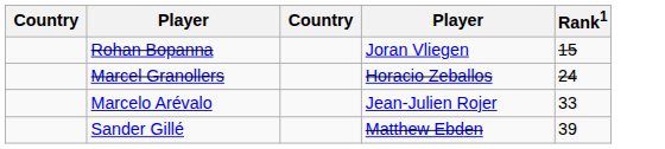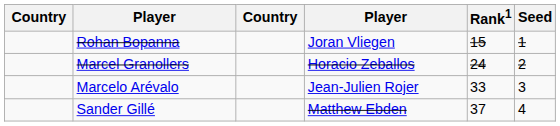+ column: Seed | 1 | 2 | 3 | 4
Sander Gillé | Rank1: 39 -> 37
